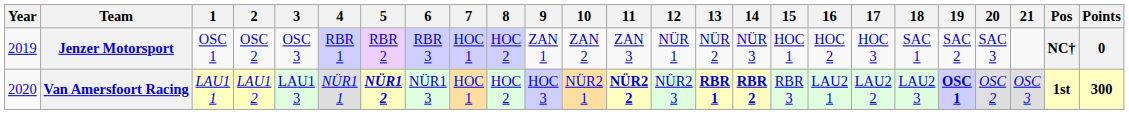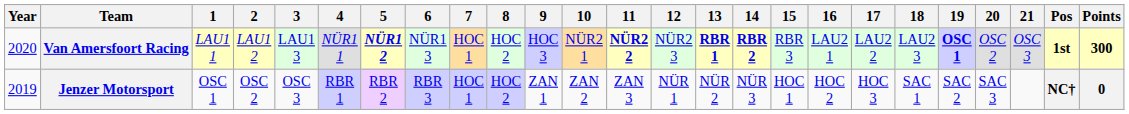rows swapped: Jenzer Motorsport <-> Van Amersfoort Racing
